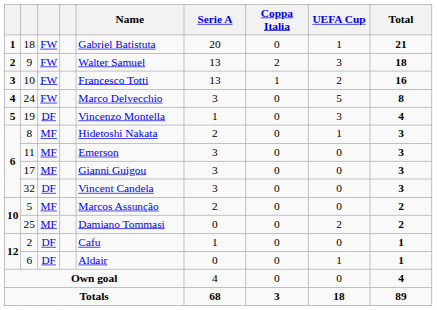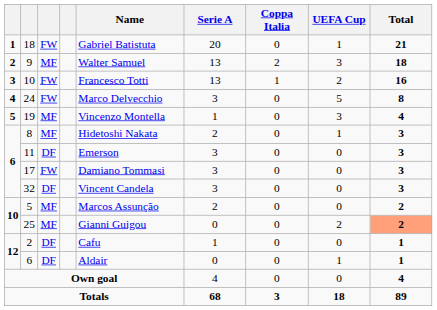9 | column 3: FW -> MF
19 | column 3: DF -> MF
11 | column 3: MF -> DF
17 | column 3: MF -> FW
17 | Name: Gianni Guigou -> Damiano Tommasi
25 | Name: Damiano Tommasi -> Gianni Guigou
25 | Total: no background -> lightsalmon background
